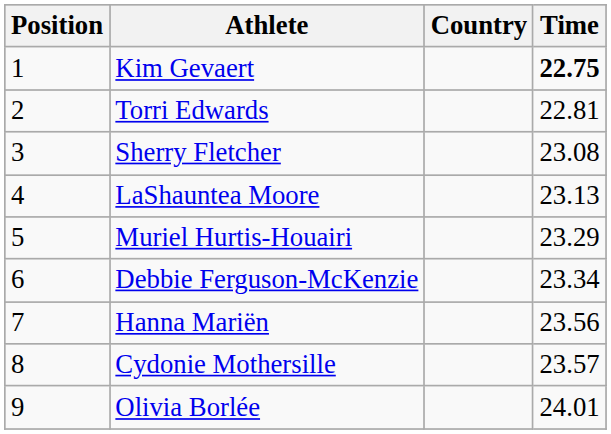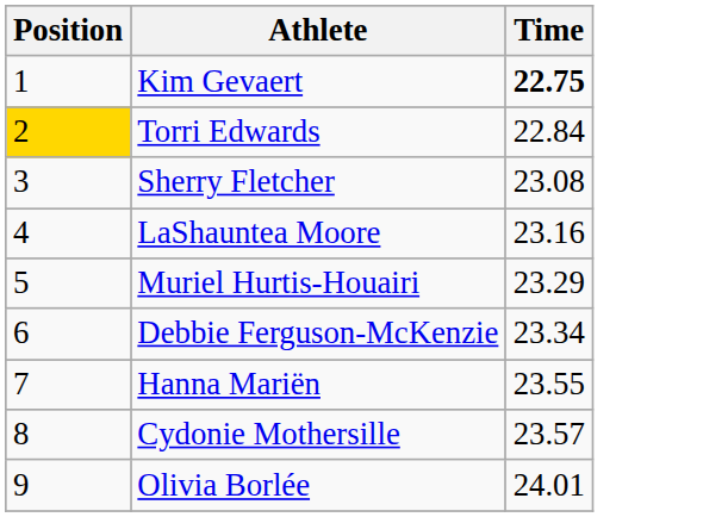- column: Country
Torri Edwards | Position: no background -> gold background
Torri Edwards | Time: 22.81 -> 22.84
LaShauntea Moore | Time: 23.13 -> 23.16
Hanna Mariën | Time: 23.56 -> 23.55
